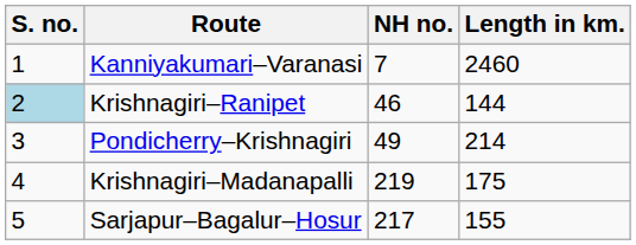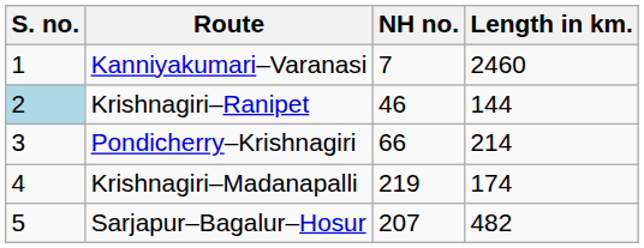Pondicherry–Krishnagiri | NH no.: 49 -> 66
Krishnagiri–Madanapalli | Length in km.: 175 -> 174
Sarjapur–Bagalur–Hosur | NH no.: 217 -> 207
Sarjapur–Bagalur–Hosur | Length in km.: 155 -> 482
